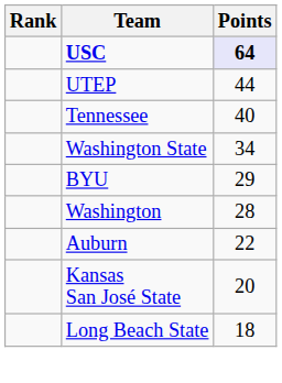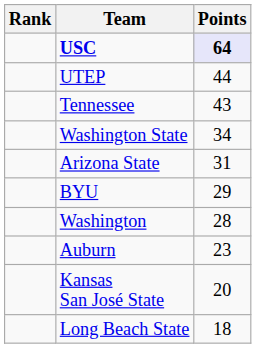Tennessee | Points: 40 -> 43
+ row: Arizona State | 31
Auburn | Points: 22 -> 23
